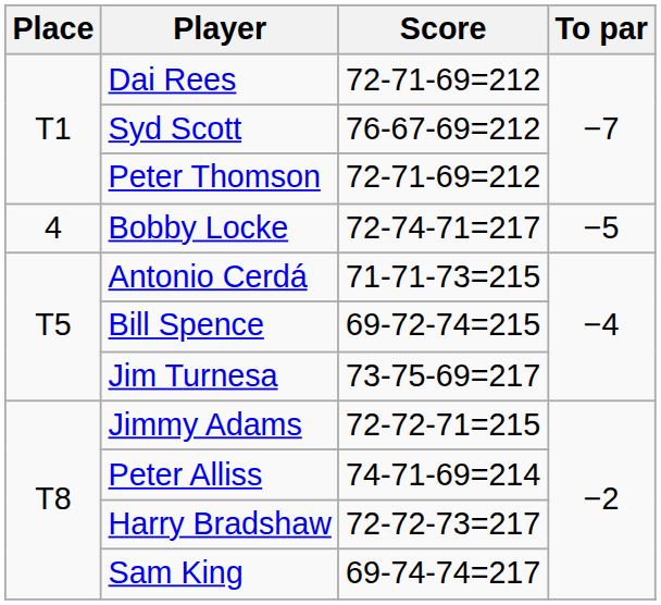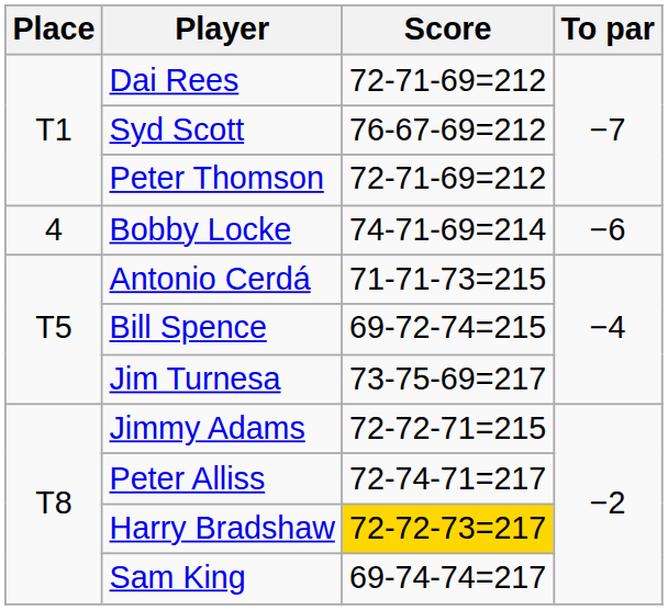Bobby Locke | Score: 72-74-71=217 -> 74-71-69=214
Bobby Locke | To par: −5 -> −6
Peter Alliss | Score: 74-71-69=214 -> 72-74-71=217
Harry Bradshaw | Score: no background -> gold background
